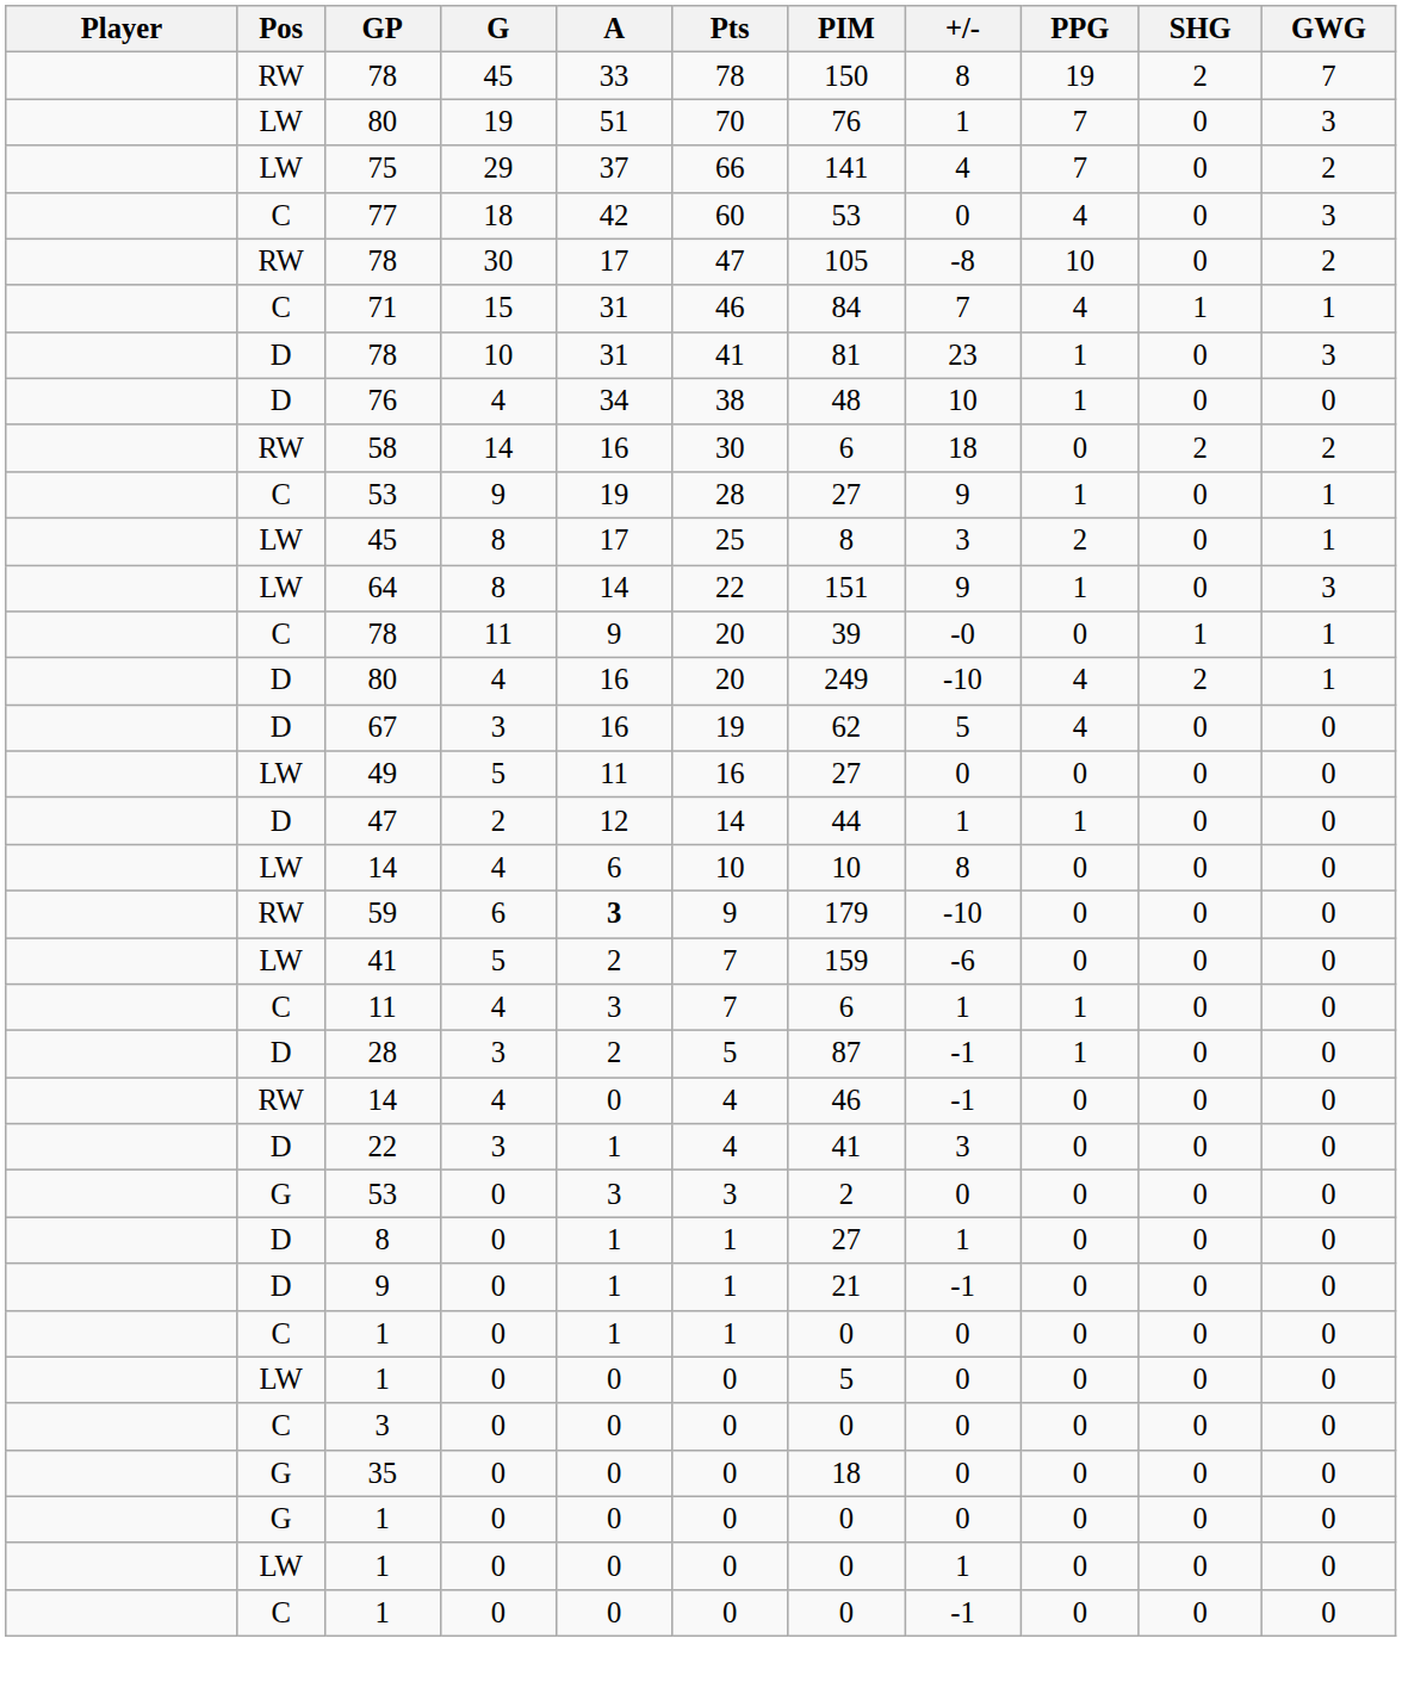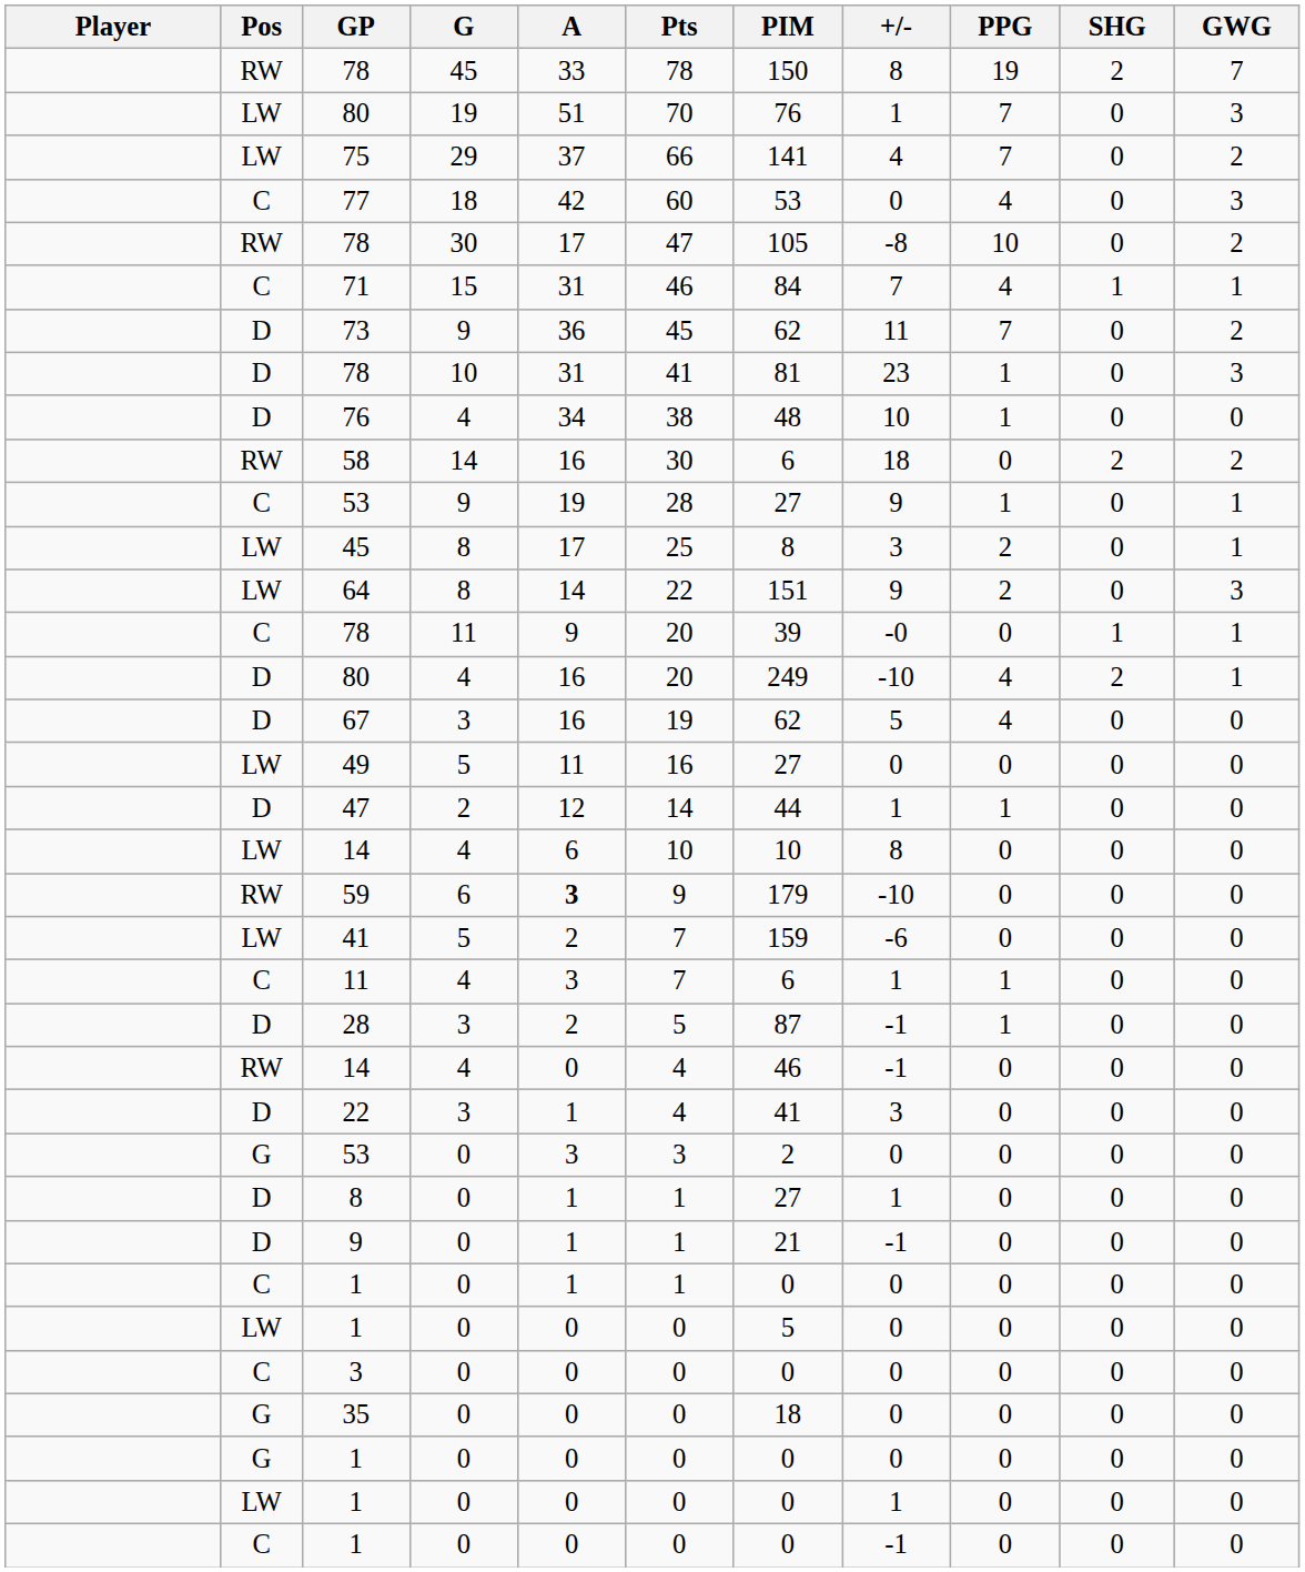+ row: D | 73 | 9 | 36 | 45 | 62 | 11 | 7 | 0 | 2
64 | PPG: 1 -> 2
